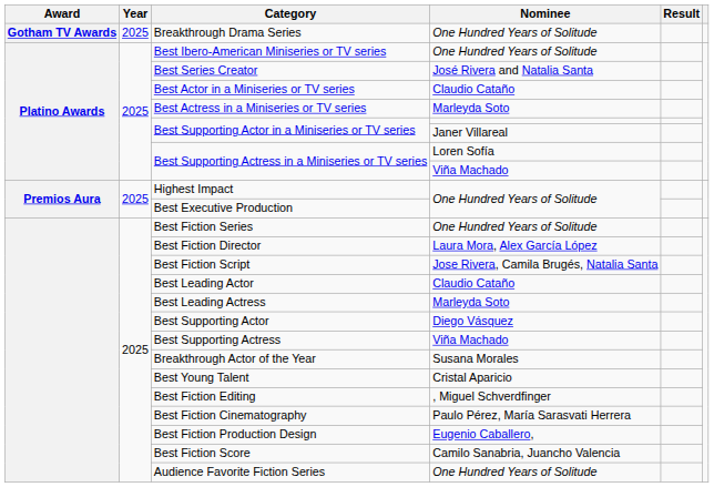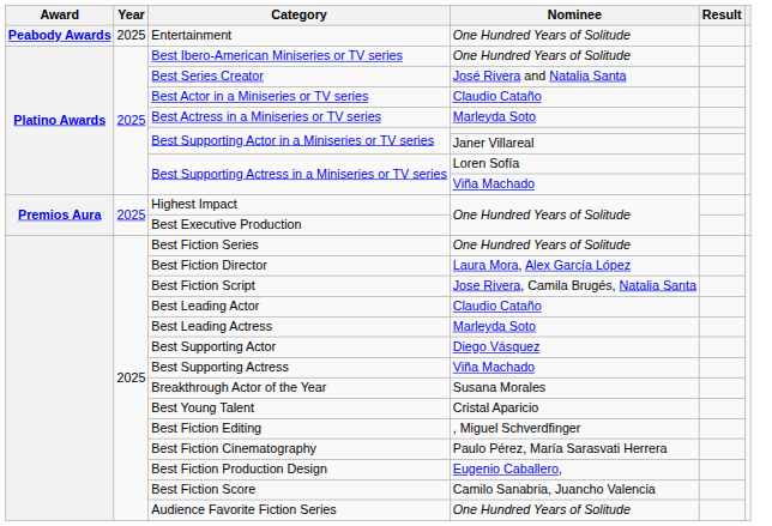- row: Gotham TV Awards | 2025 | Breakthrough Drama Series | One Hundred Years of Solitude
+ row: Peabody Awards | 2025 | Entertainment | One Hundred Years of Solitude
